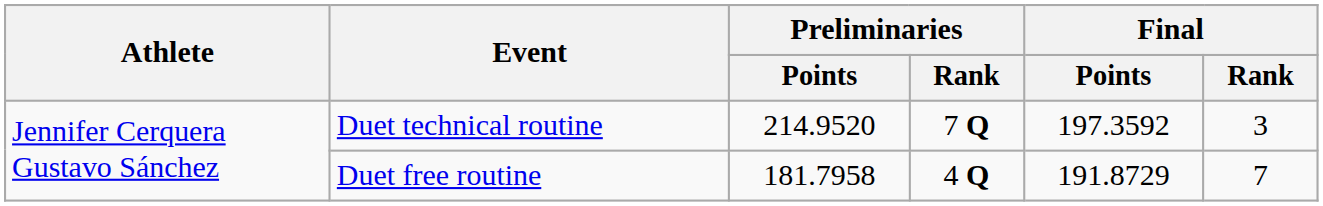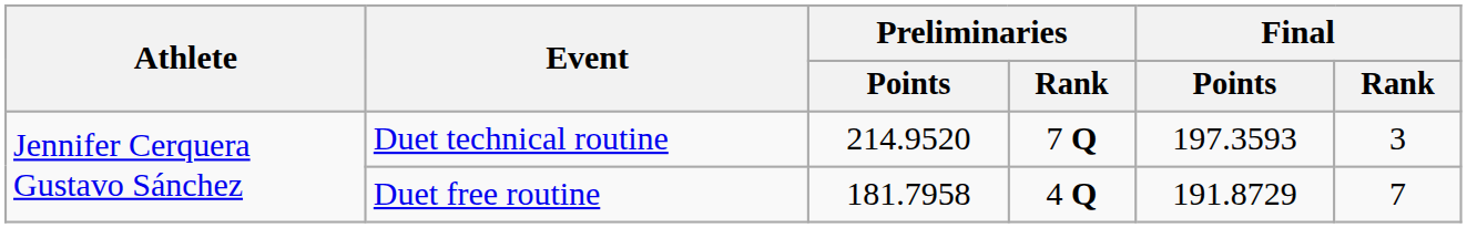Duet technical routine | Final / Points: 197.3592 -> 197.3593
